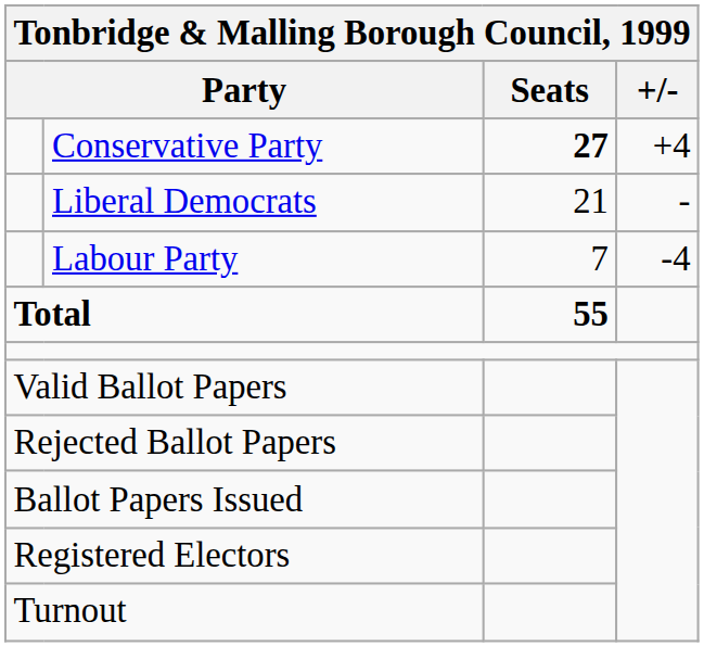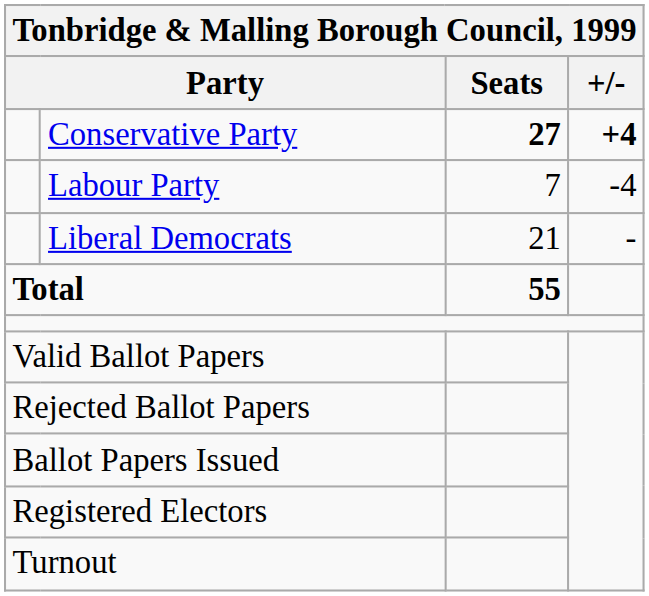Conservative Party | +/-: normal -> bold
rows swapped: Liberal Democrats <-> Labour Party
